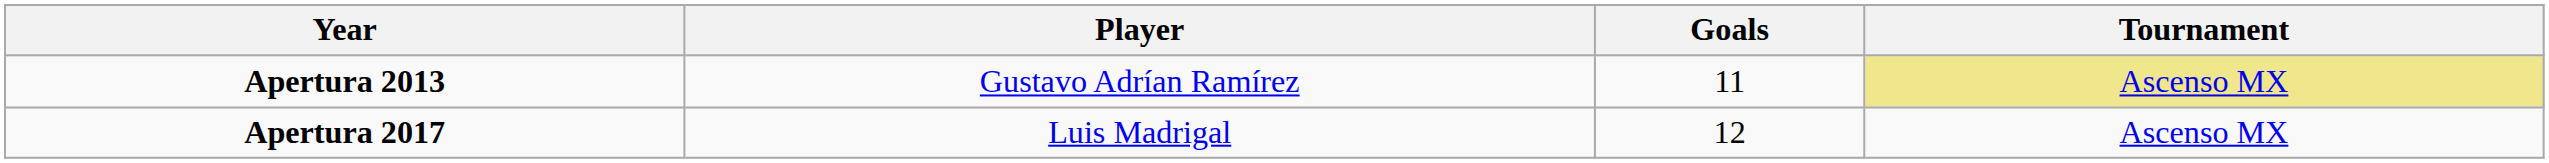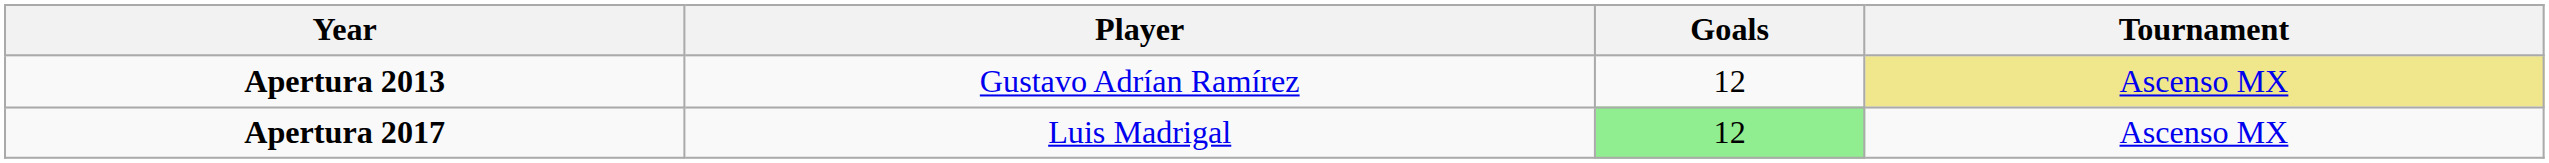Apertura 2013 | Goals: 11 -> 12
Apertura 2017 | Goals: no background -> lightgreen background
